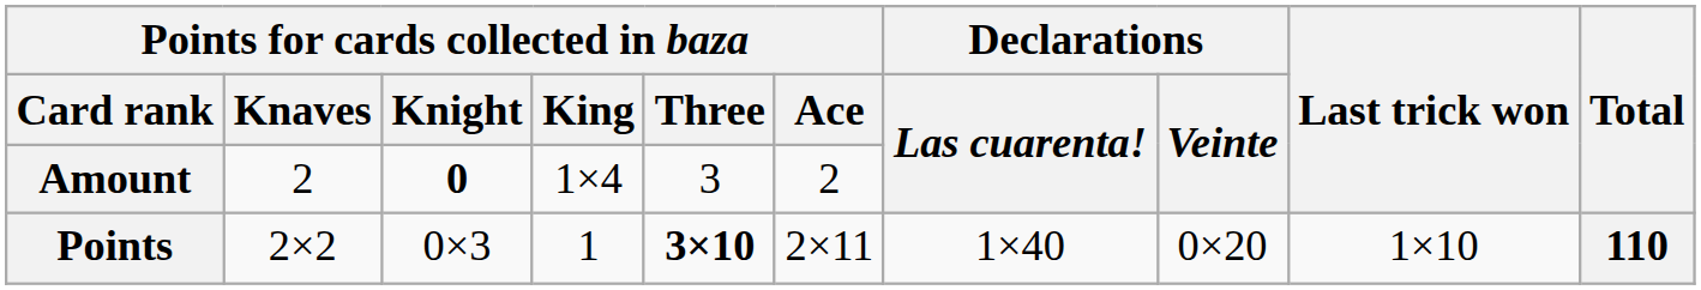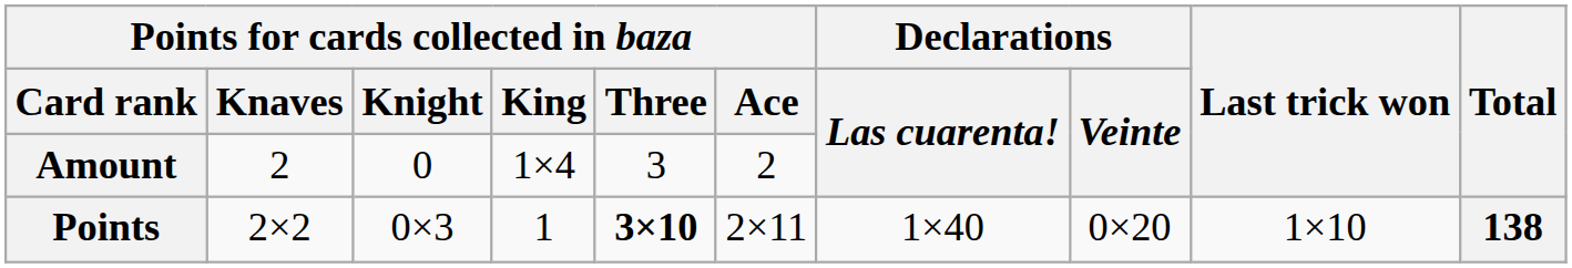Amount | Points for cards collected in baza / Knight: bold -> normal
Points | Total: 110 -> 138
